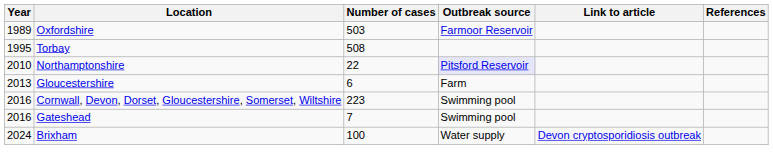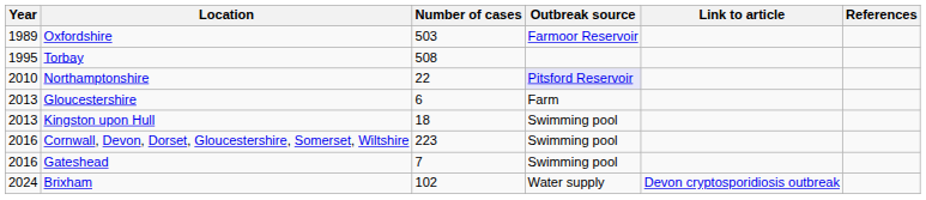+ row: 2013 | Kingston upon Hull | 18 | Swimming pool
Brixham | Number of cases: 100 -> 102
